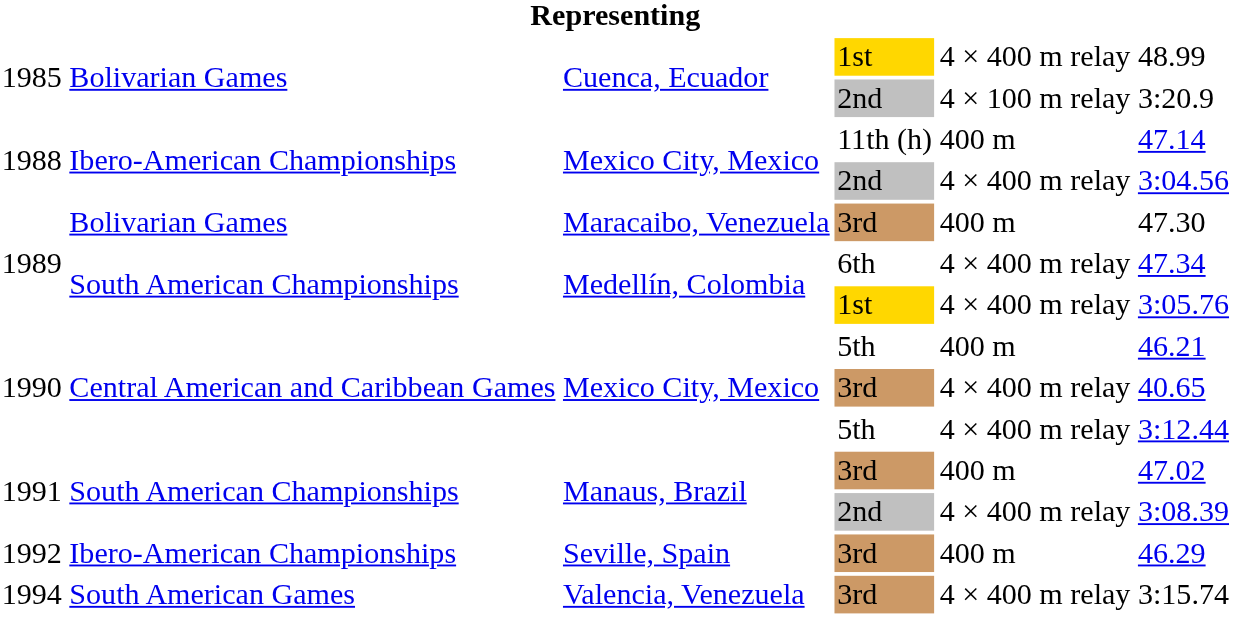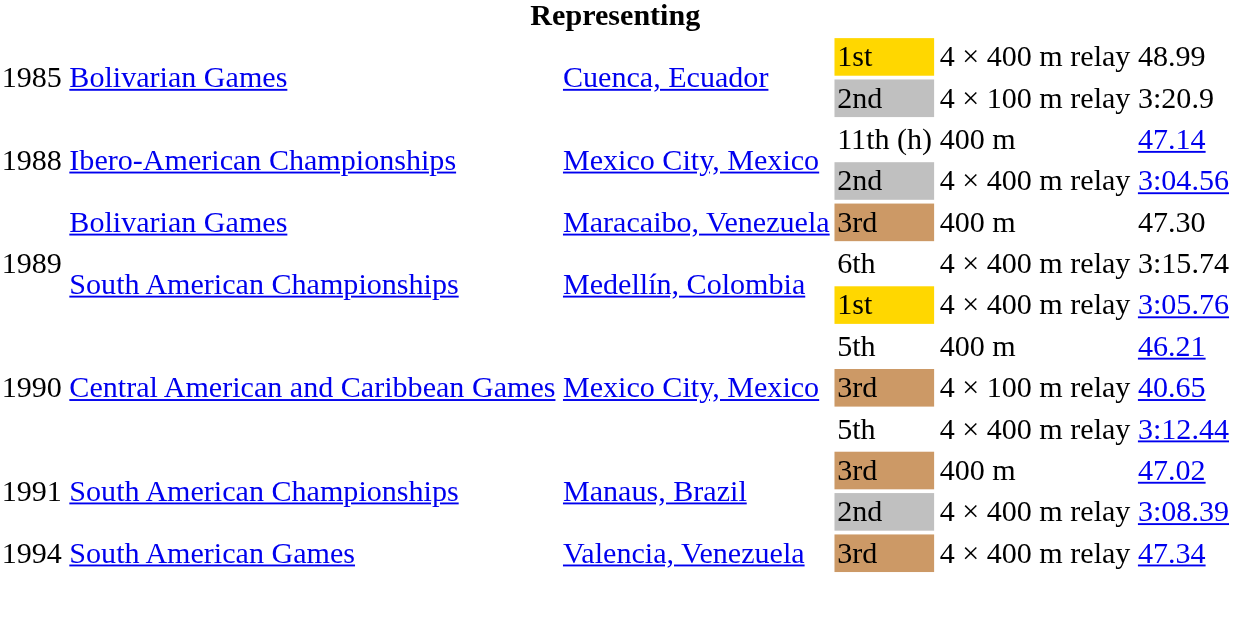1989 / 6th | column 6: 47.34 -> 3:15.74
1990 / 3rd | column 5: 4 × 400 m relay -> 4 × 100 m relay
- row: 1992 | Ibero-American Championships | Seville, Spain | 3rd | 400 m | 46.29
1994 | column 6: 3:15.74 -> 47.34
